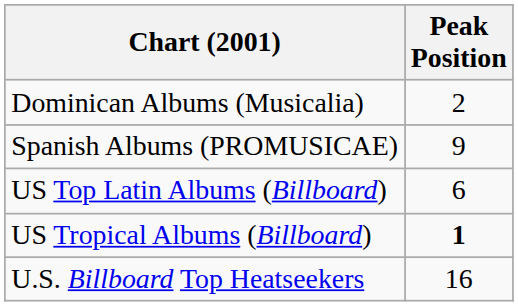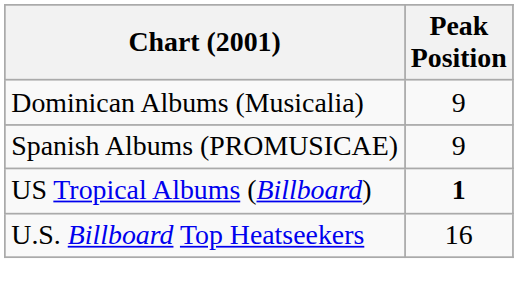Dominican Albums (Musicalia) | Peak Position: 2 -> 9
- row: US Top Latin Albums (Billboard) | 6
